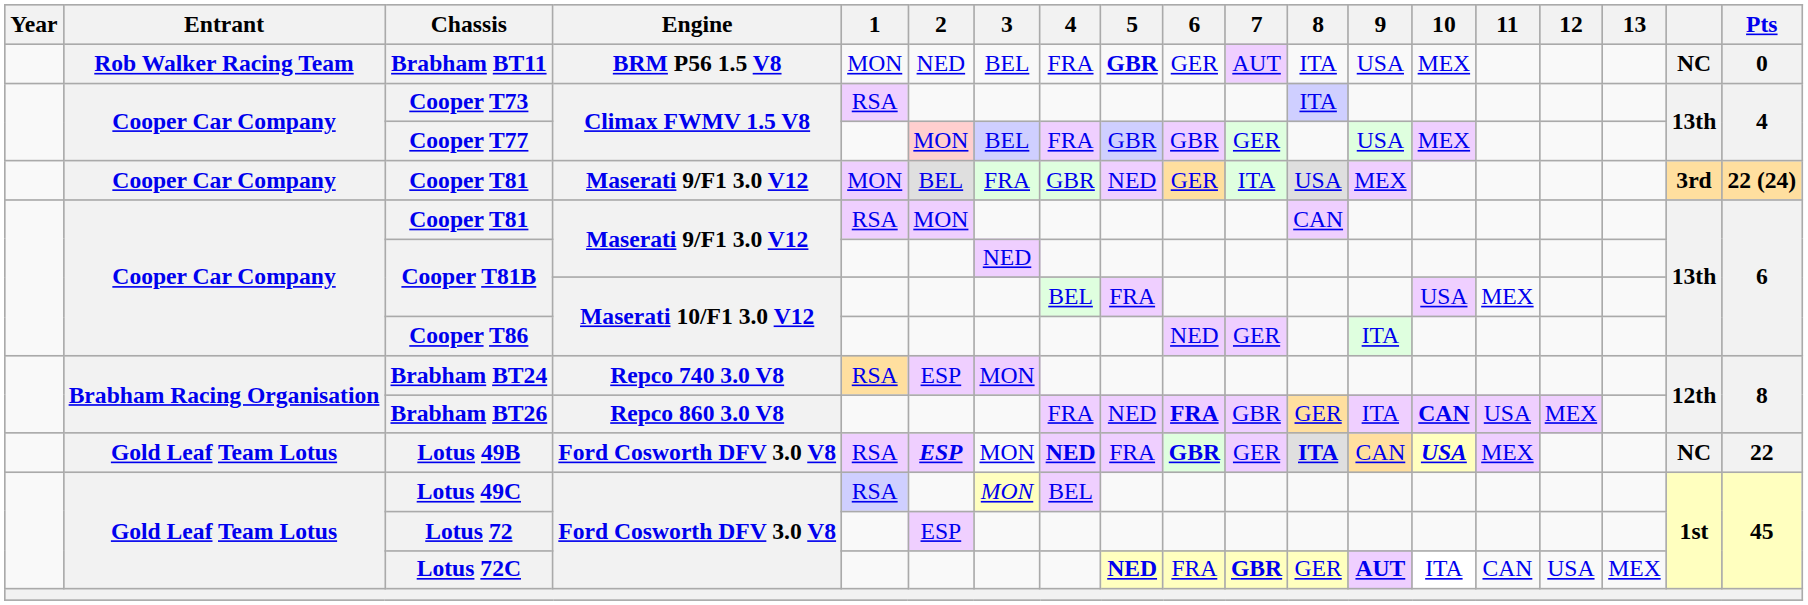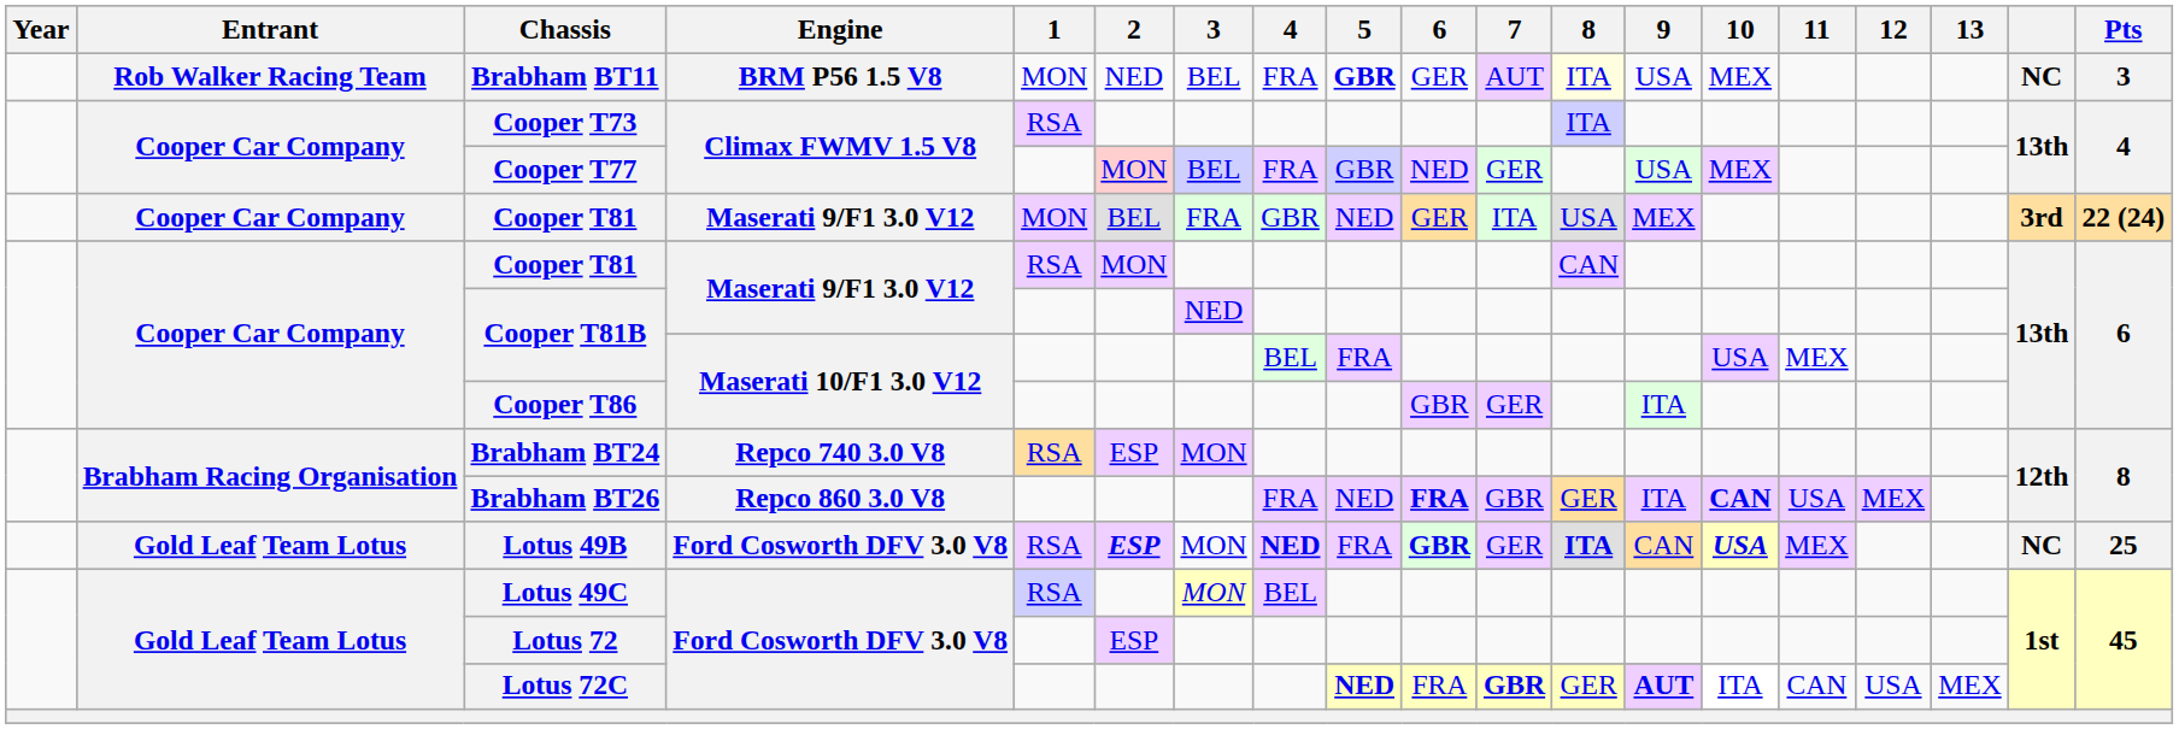Brabham BT11 | 8: no background -> lightyellow background
Brabham BT11 | Pts: 0 -> 3
Cooper T77 | 6: GBR -> NED
Cooper T86 | 6: NED -> GBR
Lotus 49B | Pts: 22 -> 25
